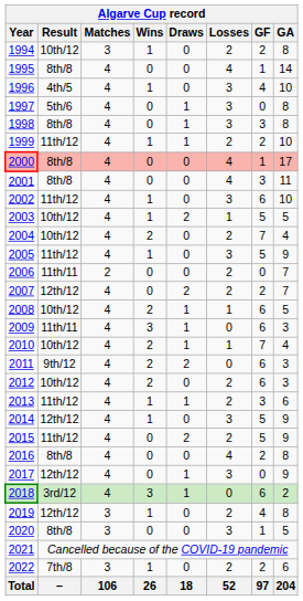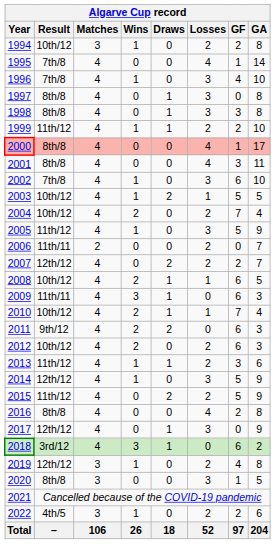1995 | Result: 8th/8 -> 7th/8
1996 | Result: 4th/5 -> 7th/8
1997 | Result: 5th/6 -> 8th/8
2002 | Result: 11th/12 -> 7th/8
2022 | Result: 7th/8 -> 4th/5
